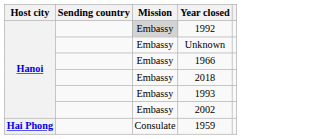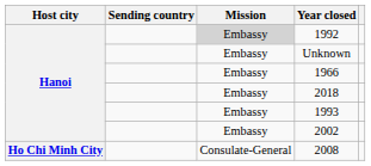- row: Hai Phong | Consulate | 1959
+ row: Ho Chi Minh City | Consulate-General | 2008
